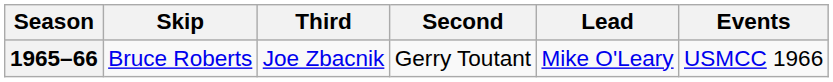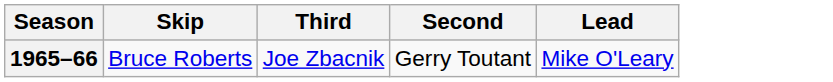- column: Events | USMCC 1966
